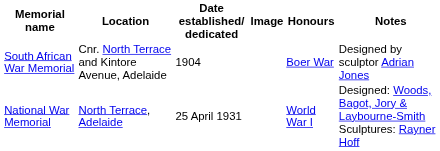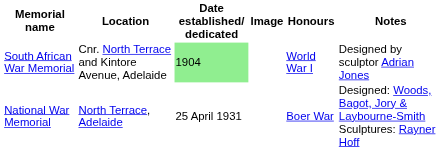South African War Memorial | Date established/ dedicated: no background -> lightgreen background
South African War Memorial | Honours: Boer War -> World War I
National War Memorial | Honours: World War I -> Boer War
